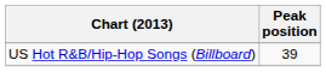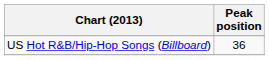US Hot R&B/Hip-Hop Songs (Billboard) | Peak position: 39 -> 36
